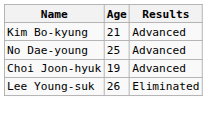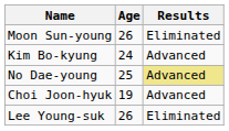+ row: Moon Sun-young | 26 | Eliminated
Kim Bo-kyung | Age: 21 -> 24
No Dae-young | Results: no background -> khaki background
